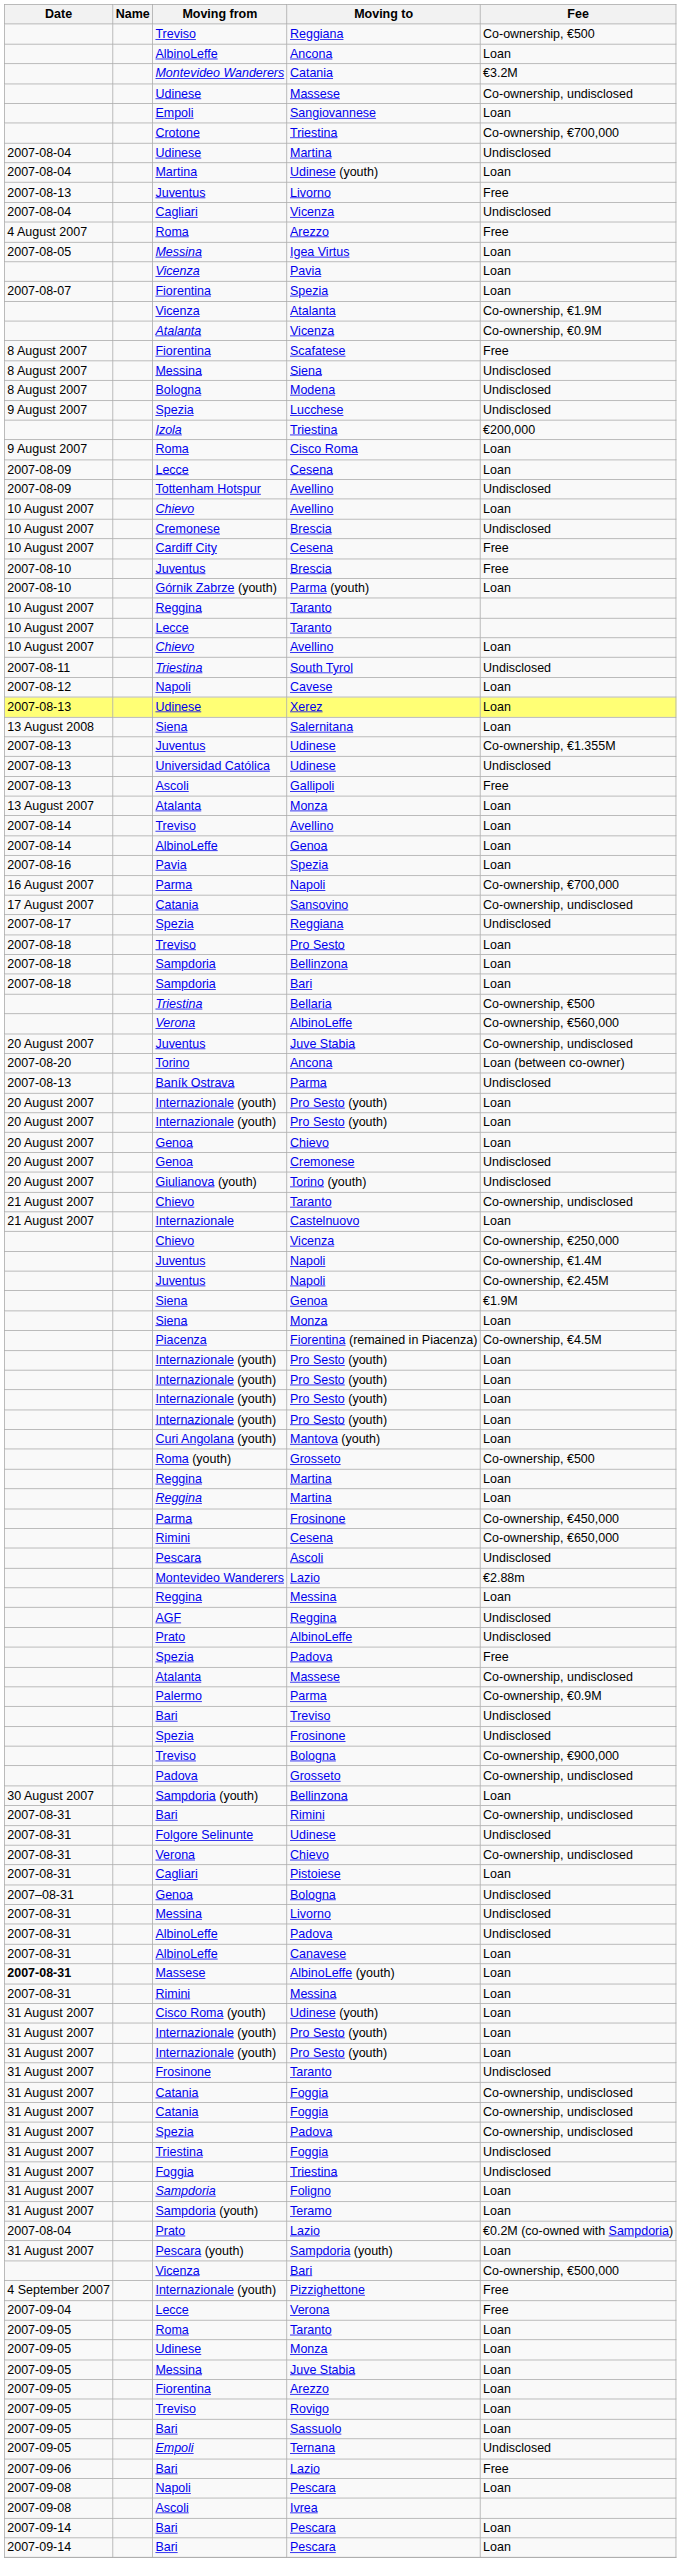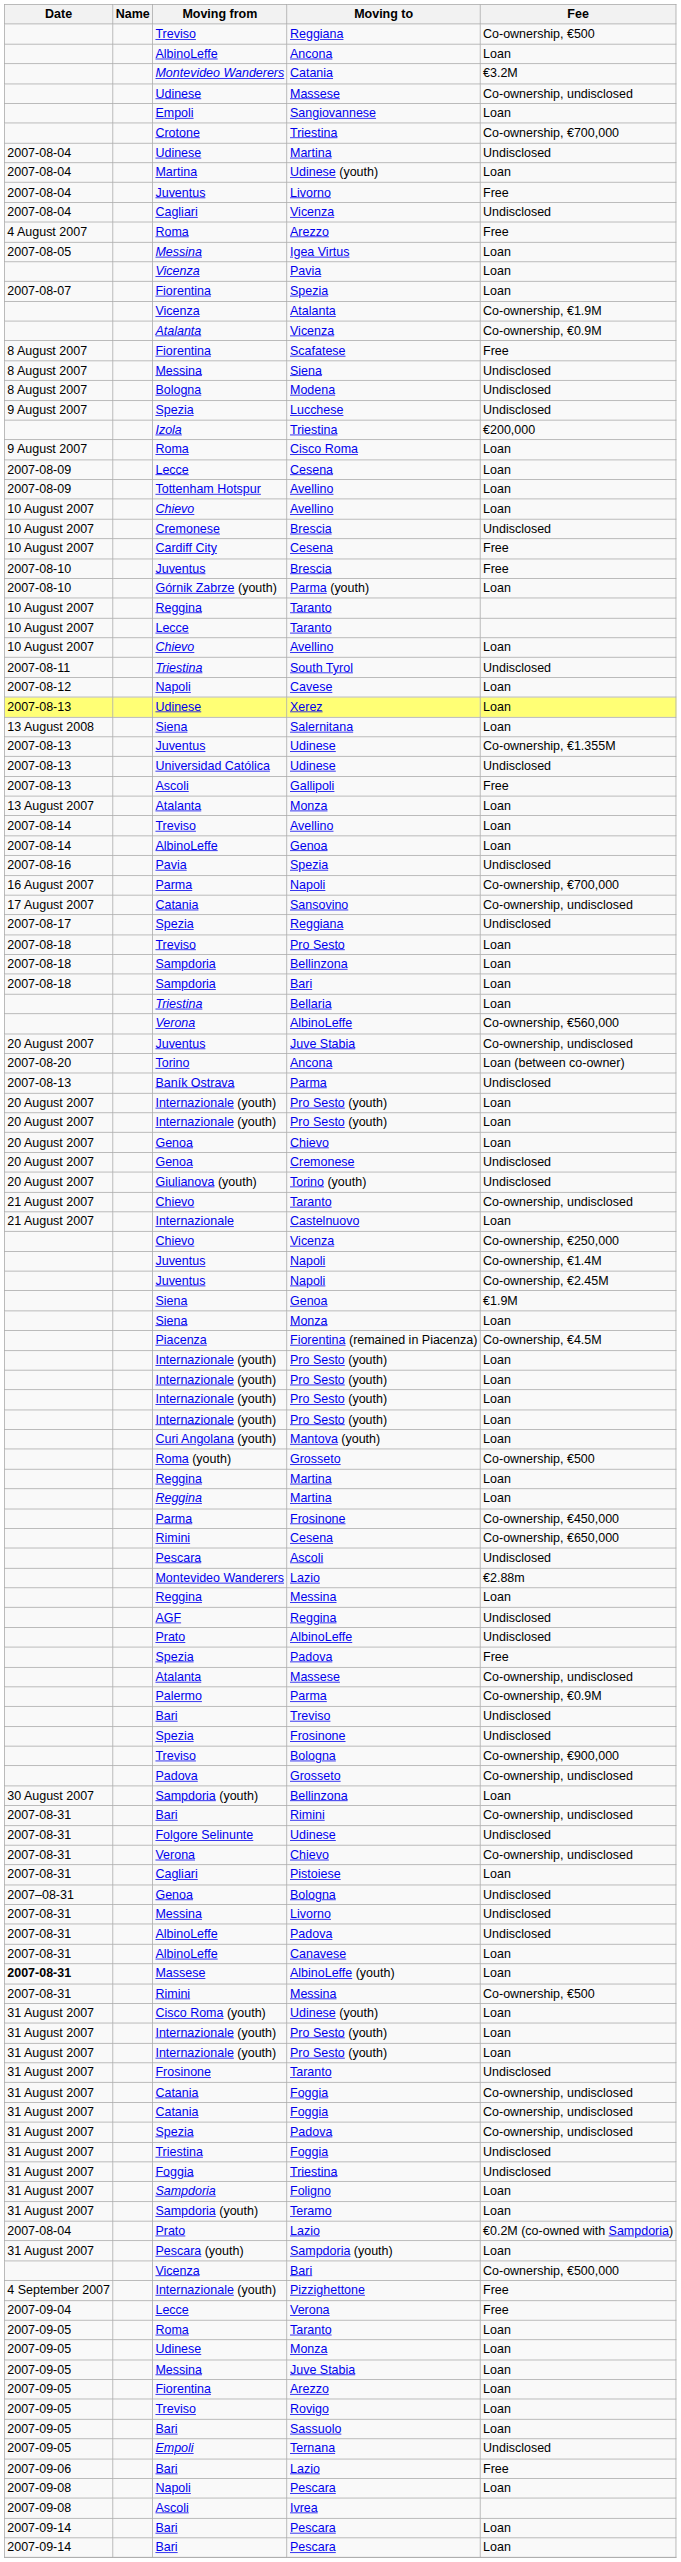Juventus / Livorno | Date: 2007-08-13 -> 2007-08-04
Tottenham Hotspur / Avellino | Fee: Undisclosed -> Loan
Pavia / Spezia | Fee: Loan -> Undisclosed
Bellaria | Fee: Co-ownership, €500 -> Loan
Rimini / Messina | Fee: Loan -> Co-ownership, €500
